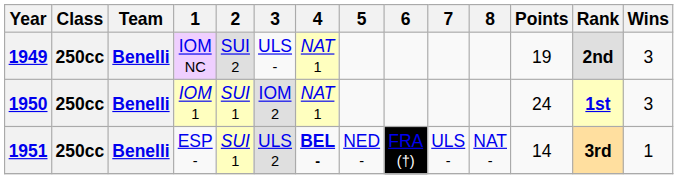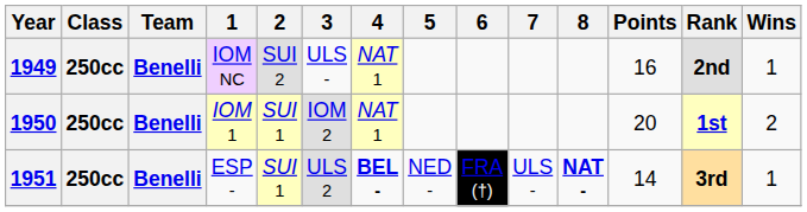1949 | Points: 19 -> 16
1949 | Wins: 3 -> 1
1950 | Points: 24 -> 20
1950 | Wins: 3 -> 2
1951 | 8: normal -> bold
